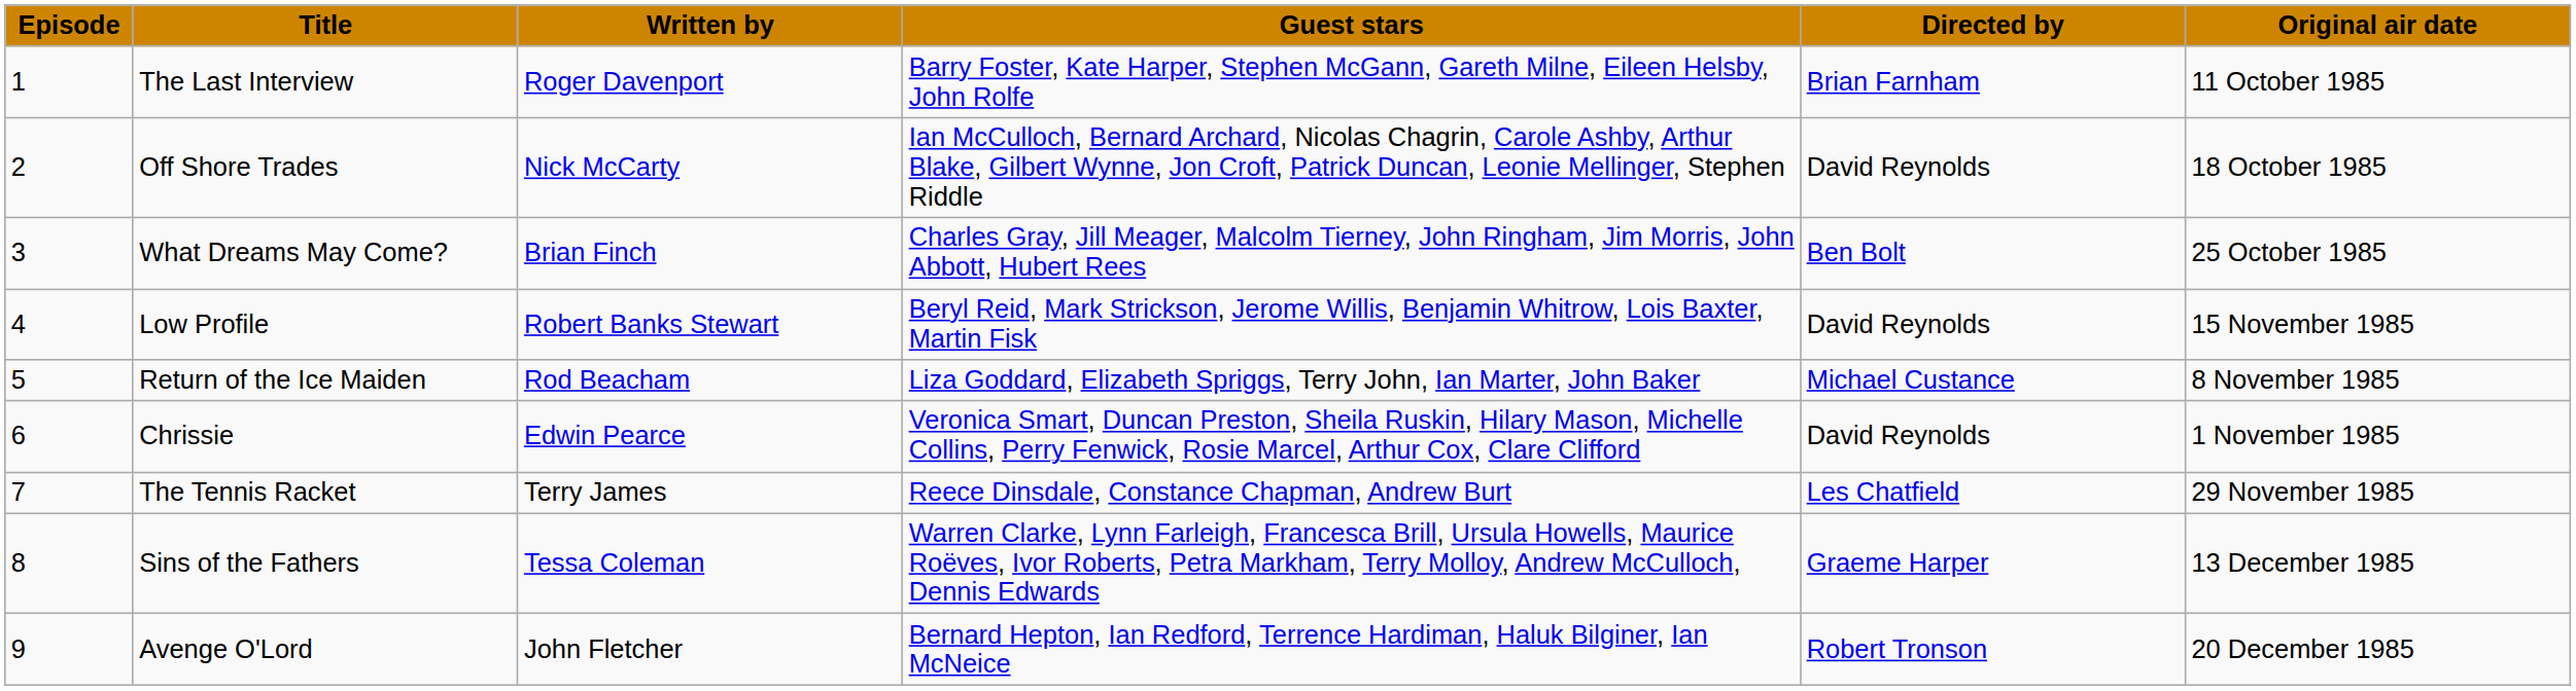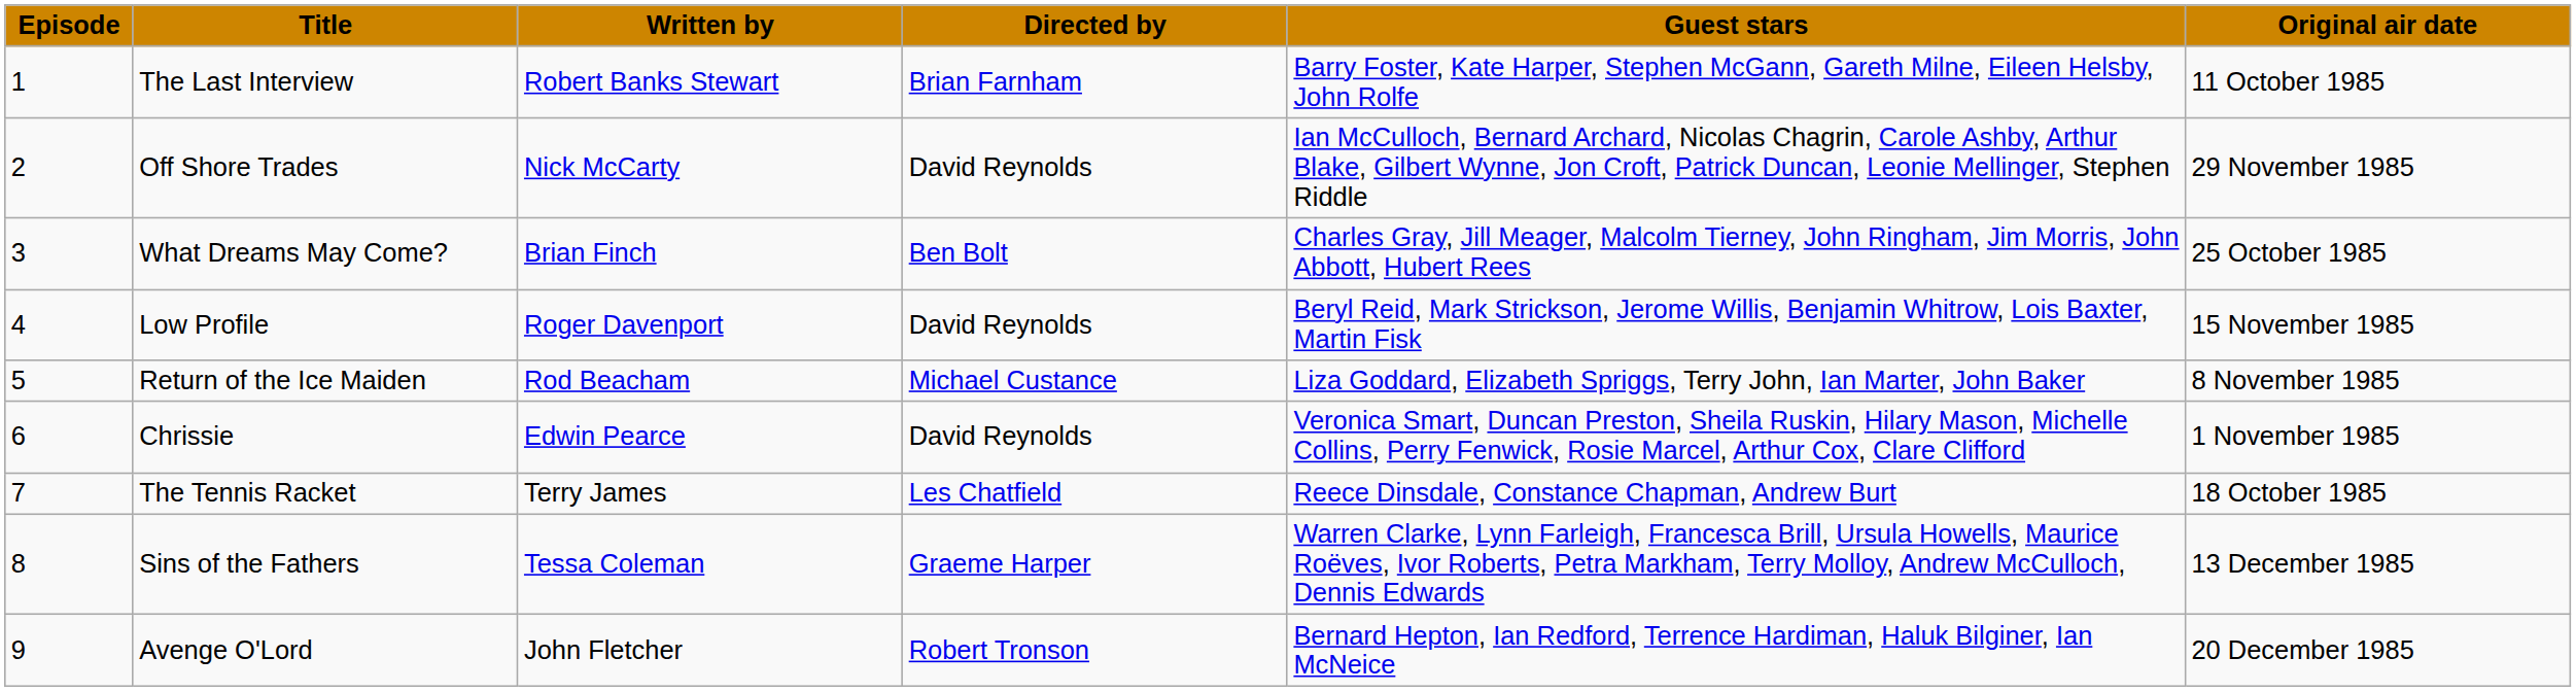columns swapped: Directed by <-> Guest stars
The Last Interview | Written by: Roger Davenport -> Robert Banks Stewart
Off Shore Trades | Original air date: 18 October 1985 -> 29 November 1985
Low Profile | Written by: Robert Banks Stewart -> Roger Davenport
The Tennis Racket | Original air date: 29 November 1985 -> 18 October 1985
